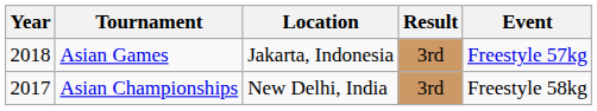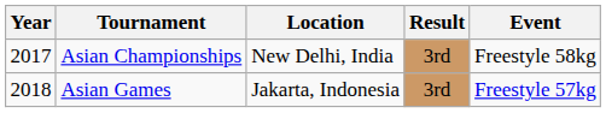rows swapped: Asian Championships <-> Asian Games
